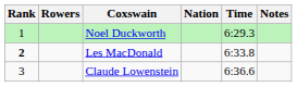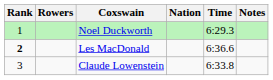Les MacDonald | Time: 6:33.8 -> 6:36.6
Claude Lowenstein | Time: 6:36.6 -> 6:33.8
